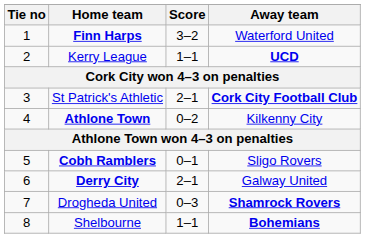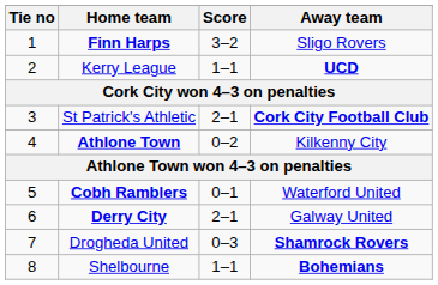Finn Harps | Away team: Waterford United -> Sligo Rovers
Cobh Ramblers | Away team: Sligo Rovers -> Waterford United
